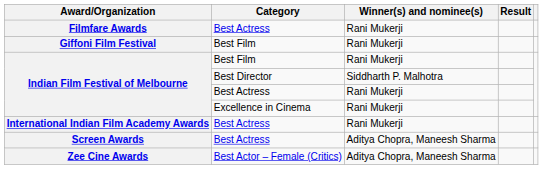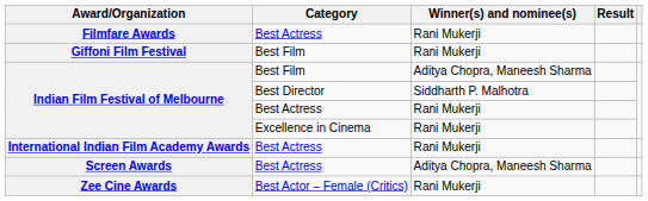Indian Film Festival of Melbourne / Best Film | Winner(s) and nominee(s): Rani Mukerji -> Aditya Chopra, Maneesh Sharma
Zee Cine Awards | Winner(s) and nominee(s): Aditya Chopra, Maneesh Sharma -> Rani Mukerji
